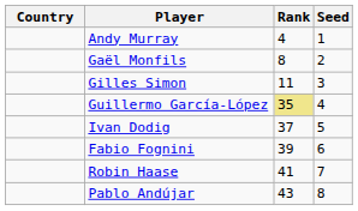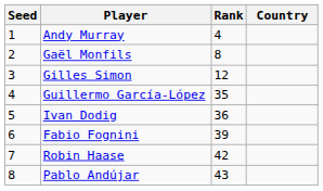columns swapped: Country <-> Seed
Gilles Simon | Rank: 11 -> 12
Guillermo García-López | Rank: khaki background -> no background
Ivan Dodig | Rank: 37 -> 36
Robin Haase | Rank: 41 -> 42
